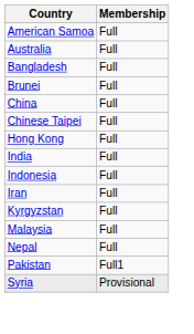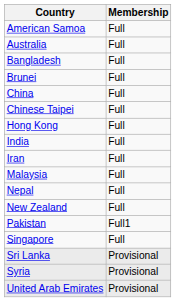- row: Indonesia | Full
- row: Kyrgyzstan | Full
+ row: New Zealand | Full
+ row: Singapore | Full
+ row: Sri Lanka | Provisional
+ row: United Arab Emirates | Provisional
